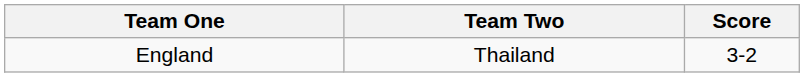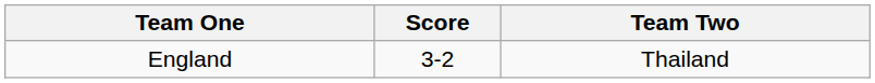columns swapped: Team Two <-> Score
